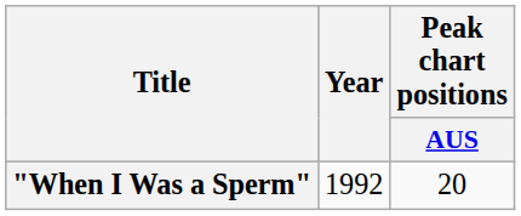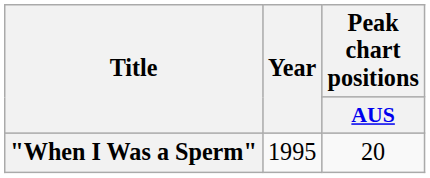"When I Was a Sperm" | Year: 1992 -> 1995
